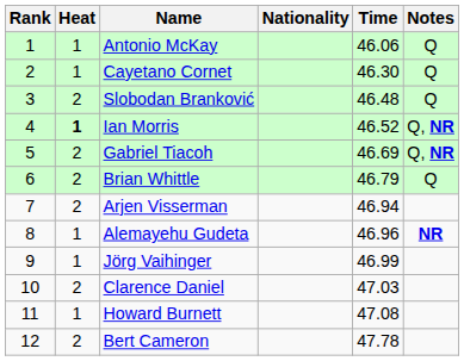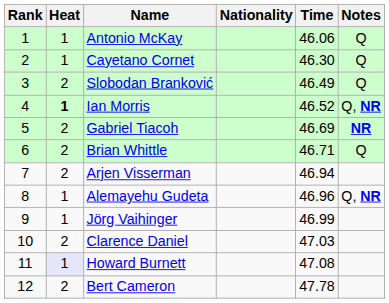Slobodan Branković | Time: 46.48 -> 46.49
Gabriel Tiacoh | Notes: Q, NR -> NR
Brian Whittle | Time: 46.79 -> 46.71
Alemayehu Gudeta | Notes: NR -> Q, NR
Howard Burnett | Heat: no background -> lavender background
